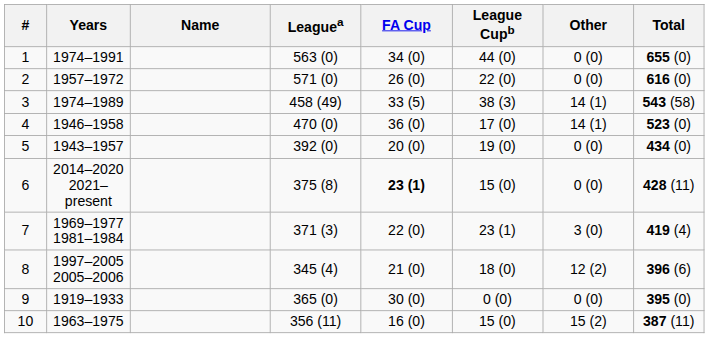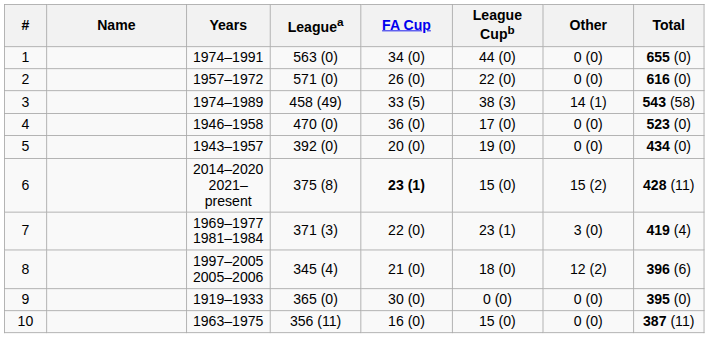columns swapped: Name <-> Years
4 | Other: 14 (1) -> 0 (0)
6 | Other: 0 (0) -> 15 (2)
10 | Other: 15 (2) -> 0 (0)
